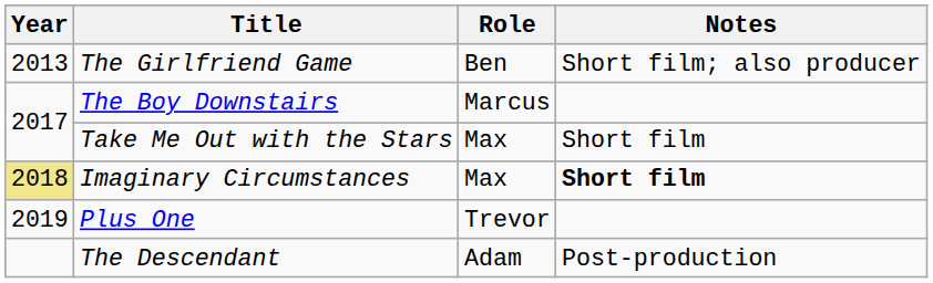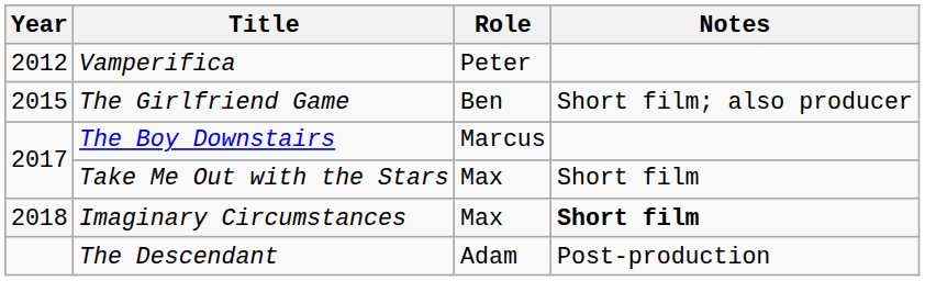+ row: 2012 | Vamperifica | Peter
The Girlfriend Game | Year: 2013 -> 2015
Imaginary Circumstances | Year: khaki background -> no background
- row: 2019 | Plus One | Trevor
